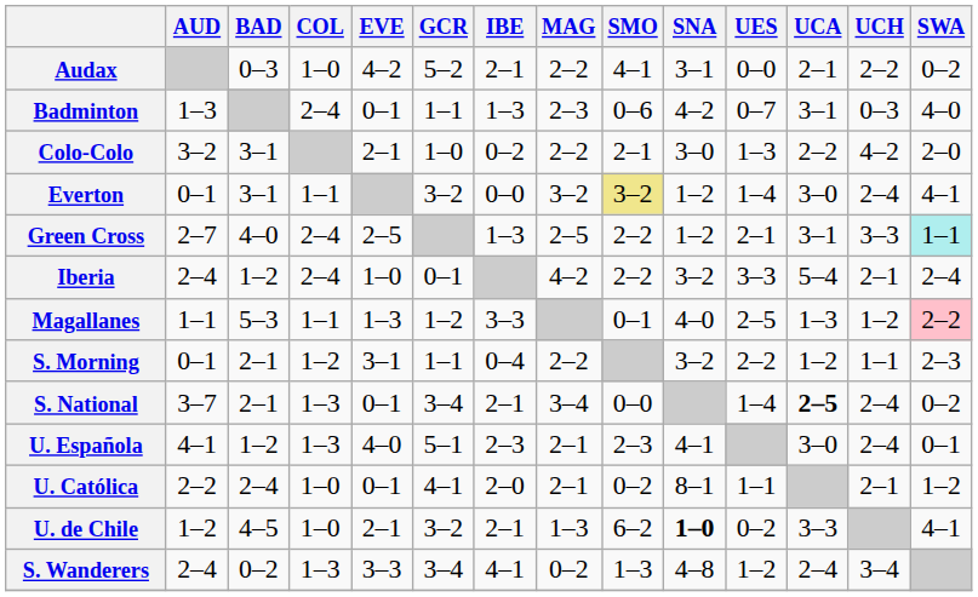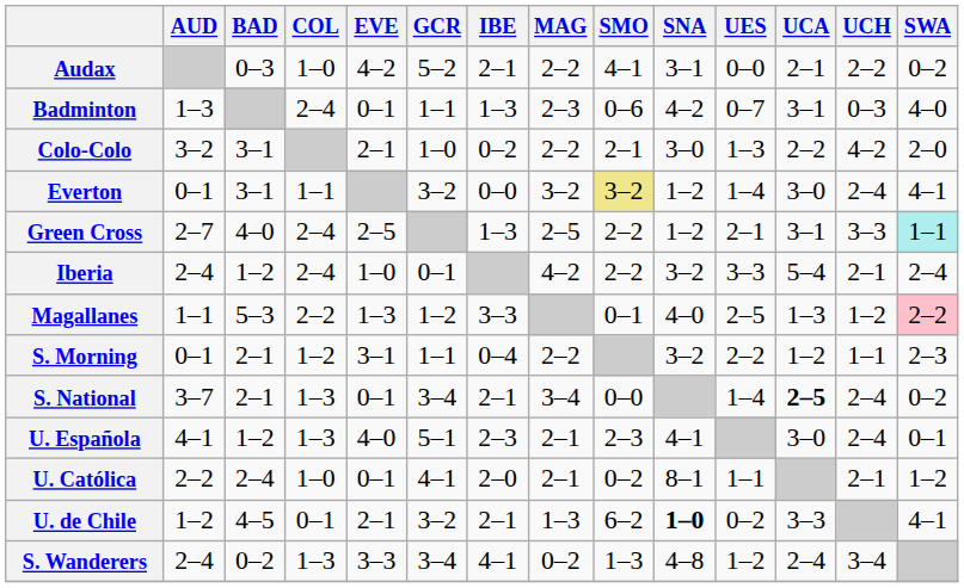Magallanes | COL: 1–1 -> 2–2
U. de Chile | COL: 1–0 -> 0–1
